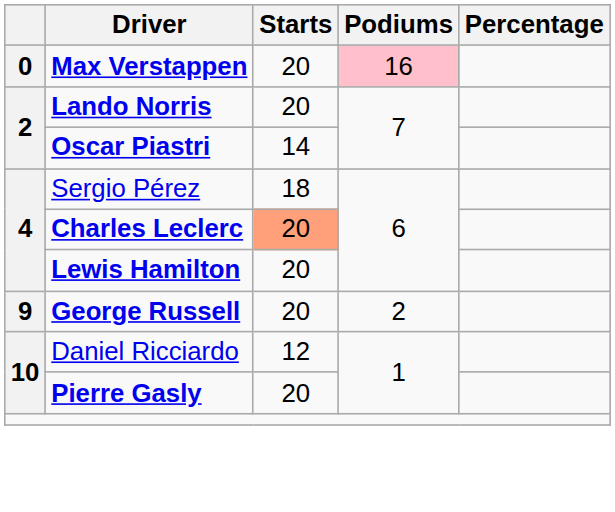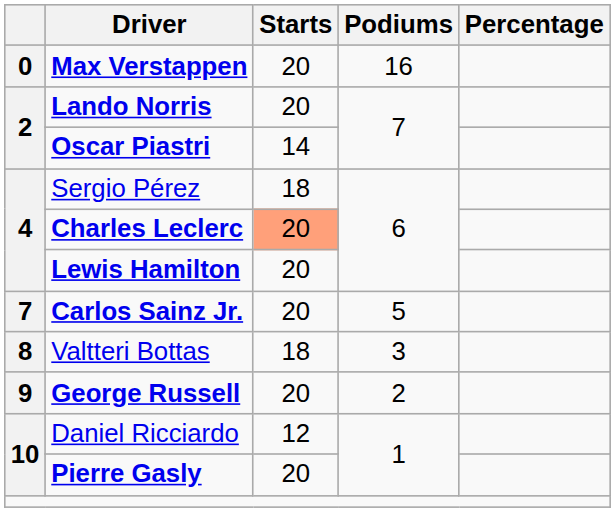Max Verstappen | Podiums: pink background -> no background
+ row: 7 | Carlos Sainz Jr. | 20 | 5
+ row: 8 | Valtteri Bottas | 18 | 3
